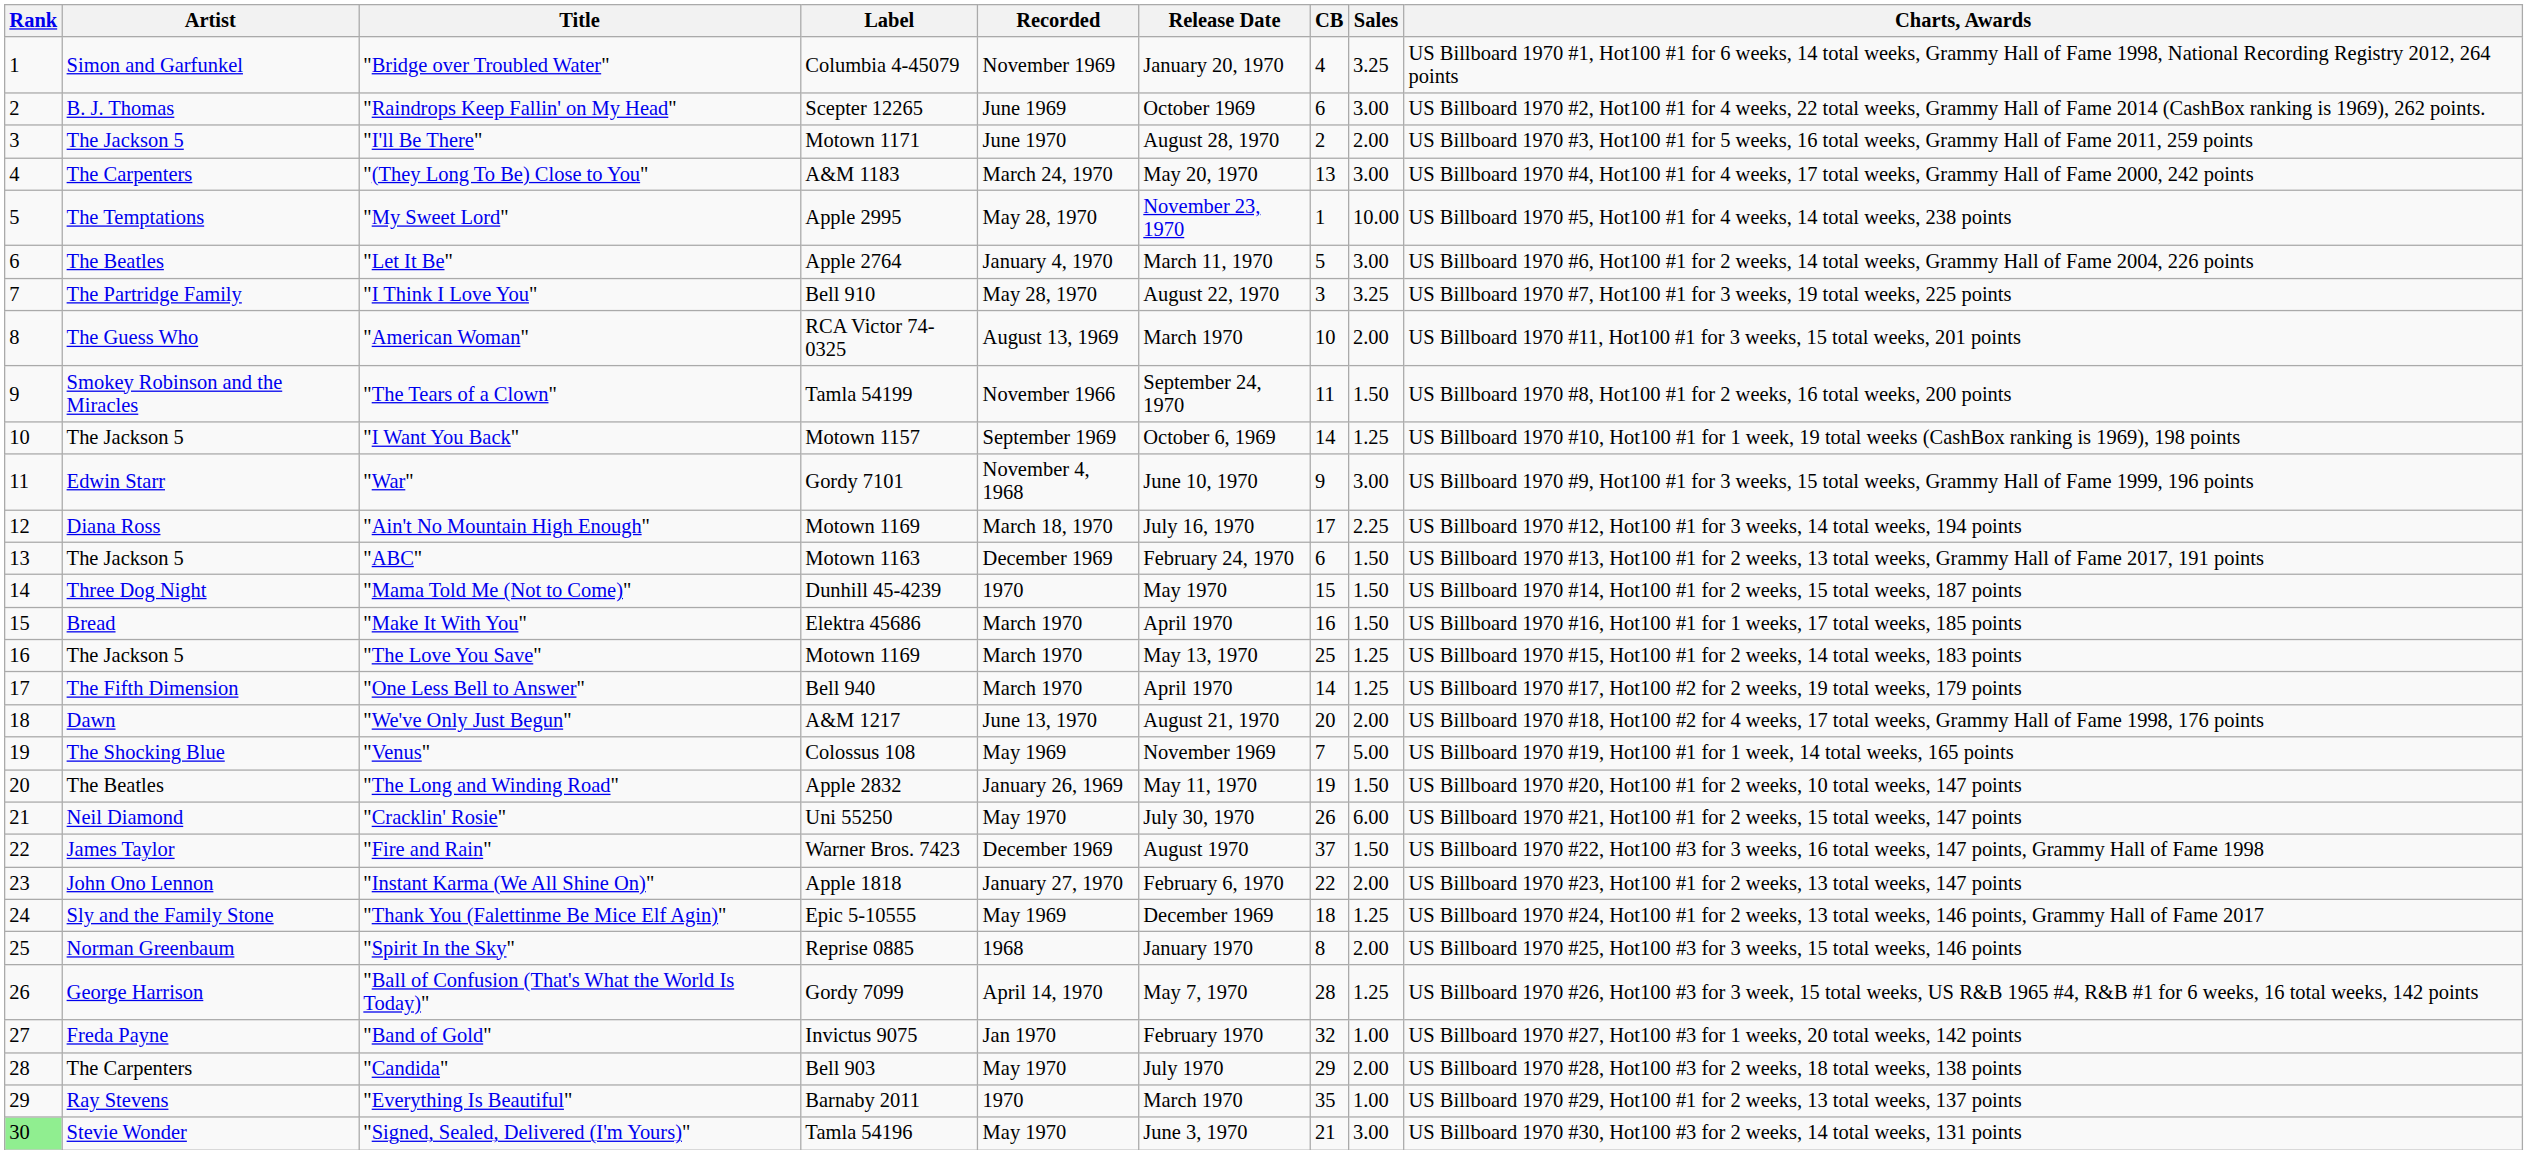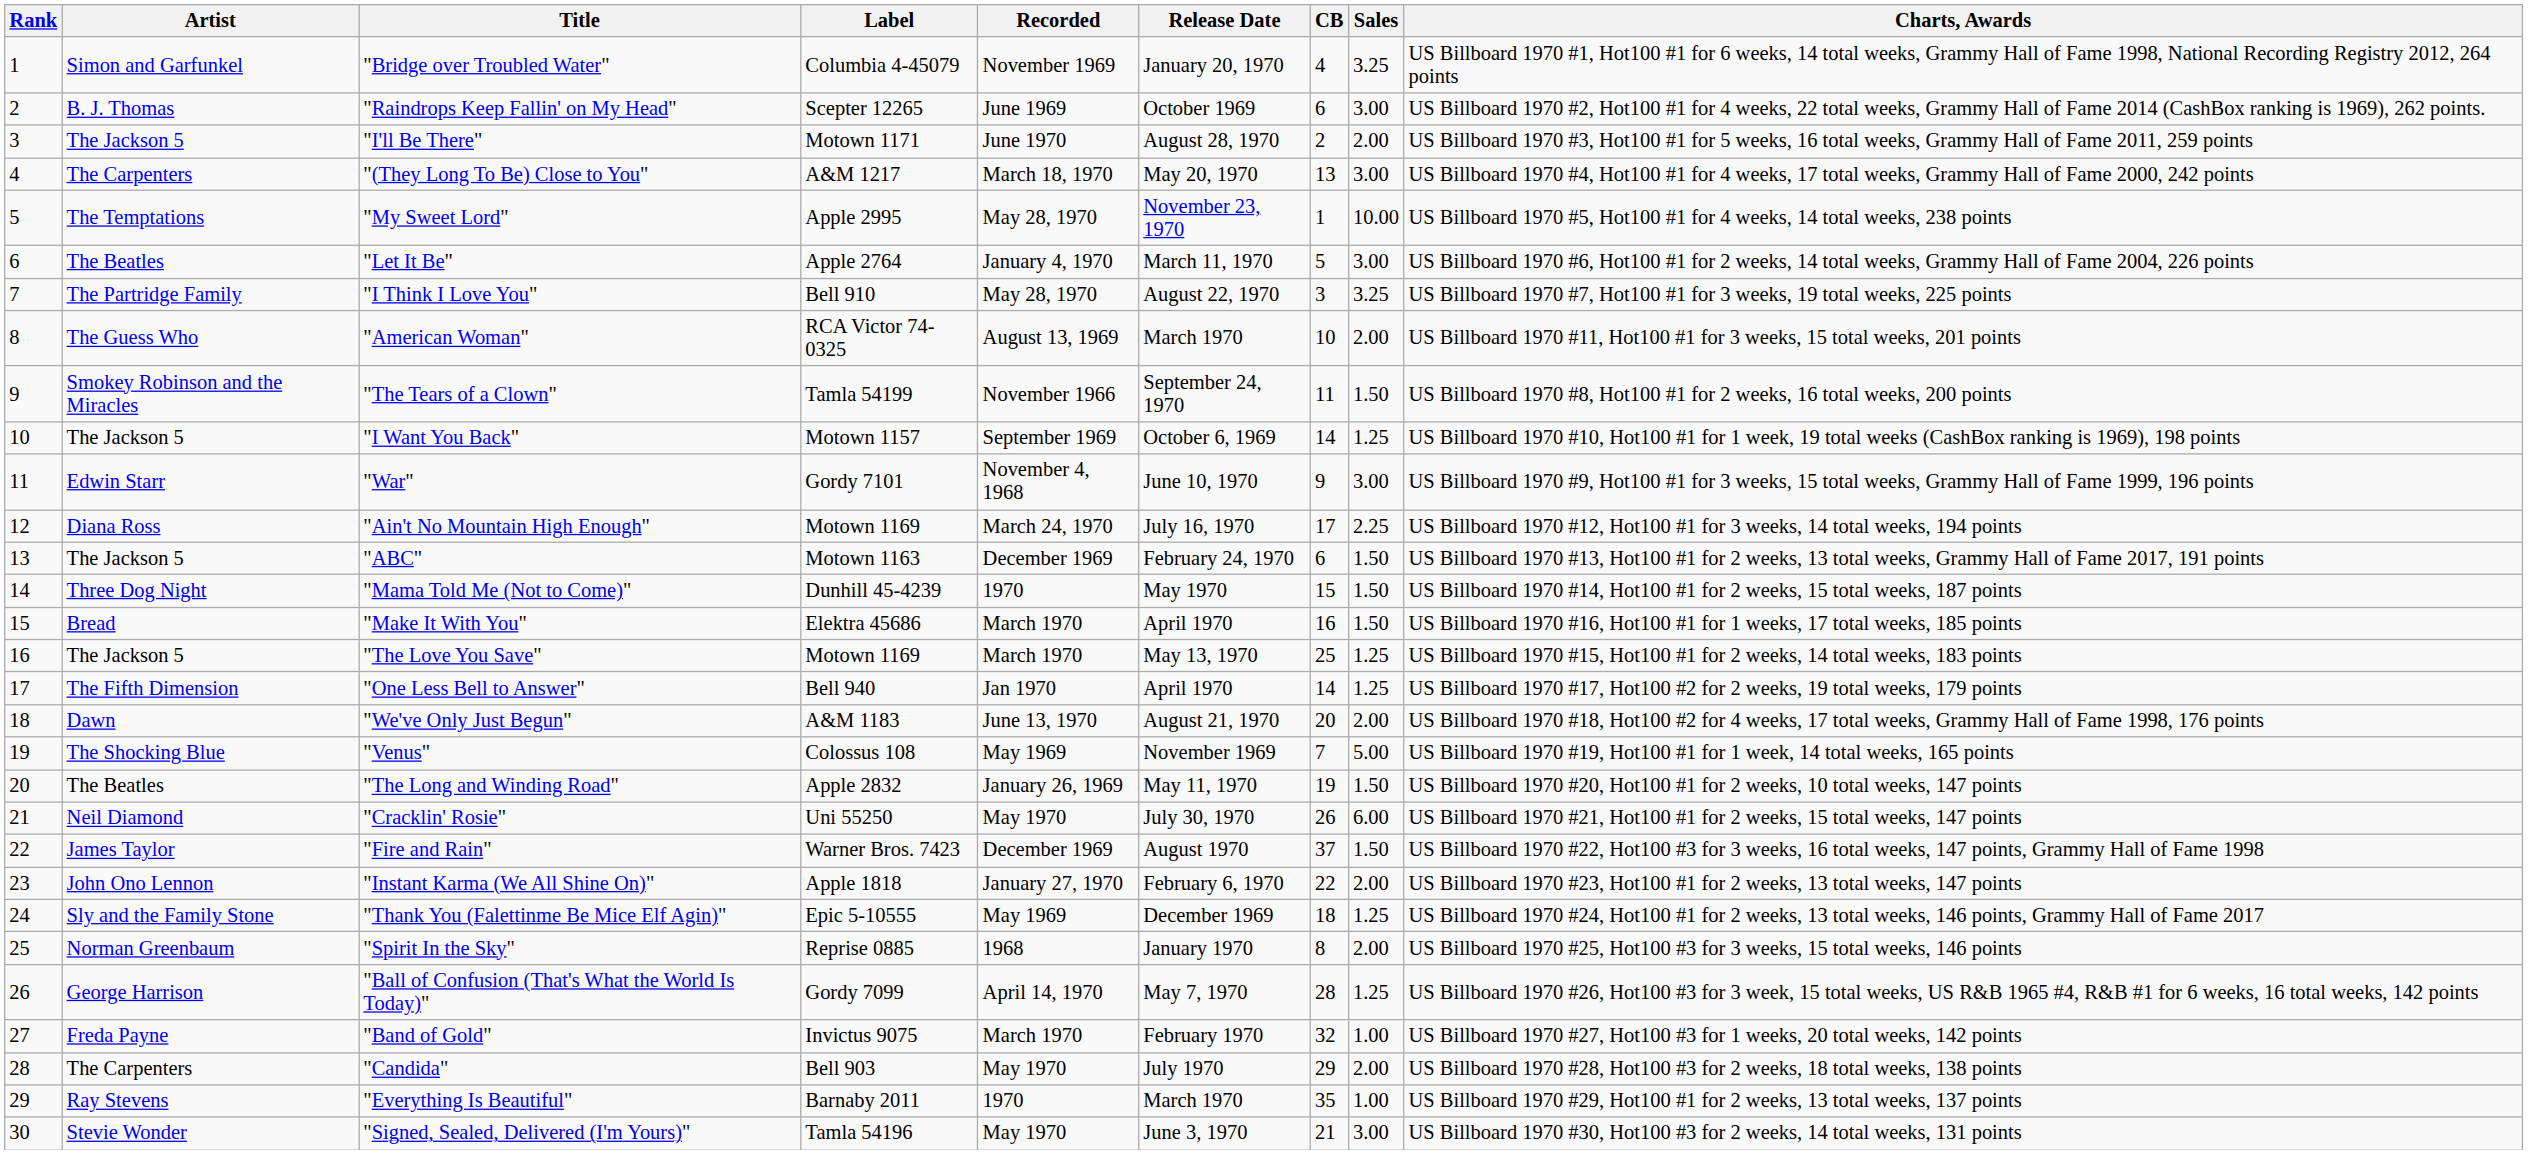"(They Long To Be) Close to You" | Label: A&M 1183 -> A&M 1217
"(They Long To Be) Close to You" | Recorded: March 24, 1970 -> March 18, 1970
"Ain't No Mountain High Enough" | Recorded: March 18, 1970 -> March 24, 1970
"One Less Bell to Answer" | Recorded: March 1970 -> Jan 1970
"We've Only Just Begun" | Label: A&M 1217 -> A&M 1183
"Band of Gold" | Recorded: Jan 1970 -> March 1970
"Signed, Sealed, Delivered (I'm Yours)" | Rank: lightgreen background -> no background
